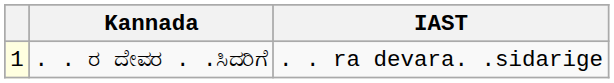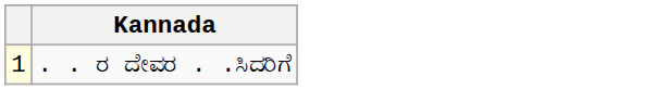- column: IAST | . . ra devara. .sidarige
